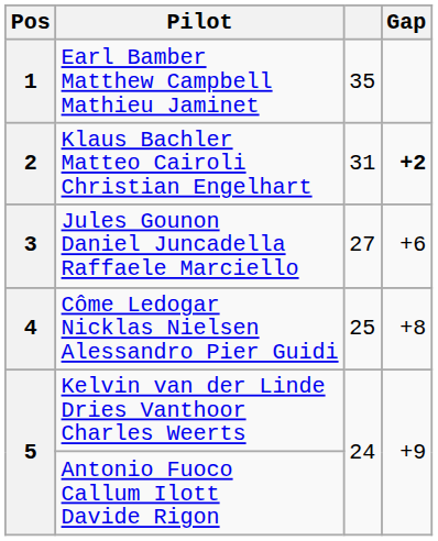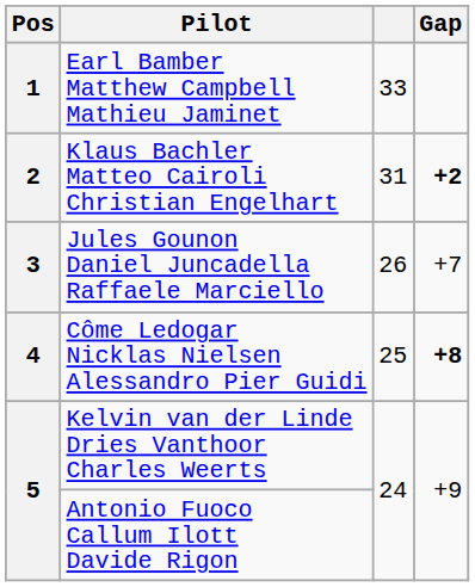Earl Bamber Matthew Campbell Mathieu Jaminet | column 3: 35 -> 33
Jules Gounon Daniel Juncadella Raffaele Marciello | column 3: 27 -> 26
Jules Gounon Daniel Juncadella Raffaele Marciello | Gap: +6 -> +7
Côme Ledogar Nicklas Nielsen Alessandro Pier Guidi | Gap: normal -> bold
